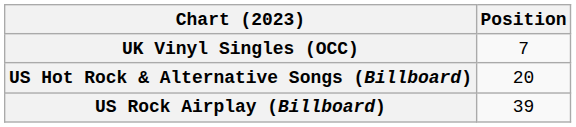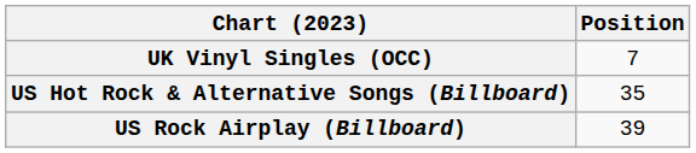US Hot Rock & Alternative Songs (Billboard) | Position: 20 -> 35
